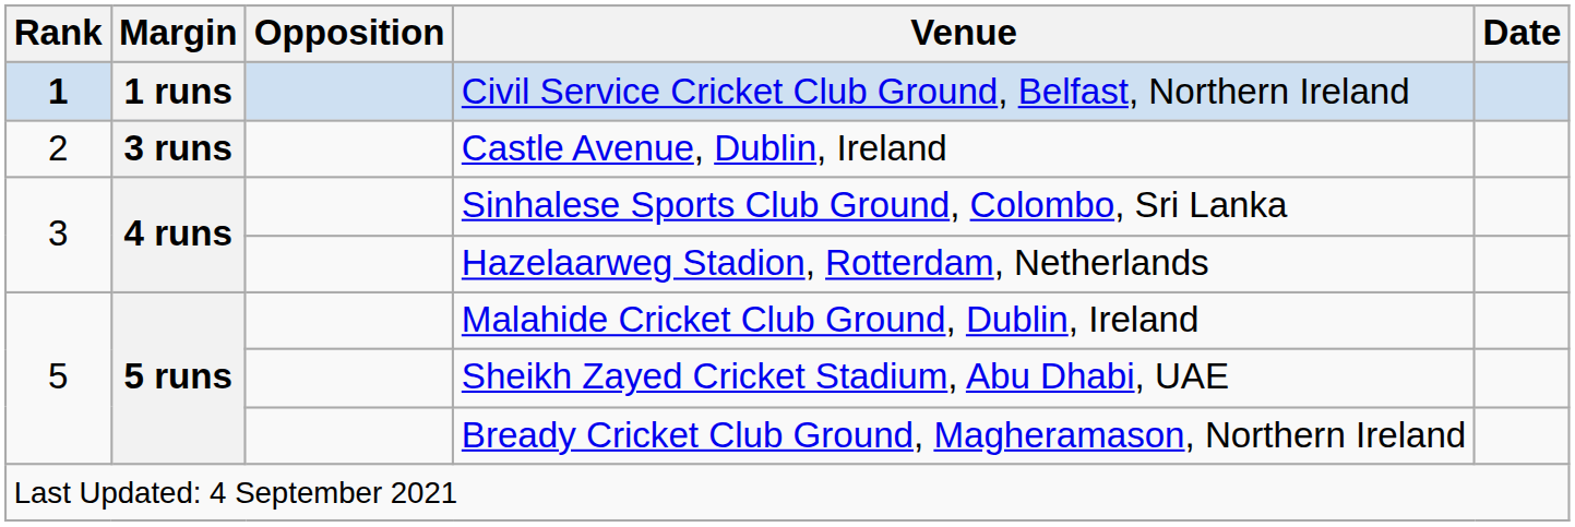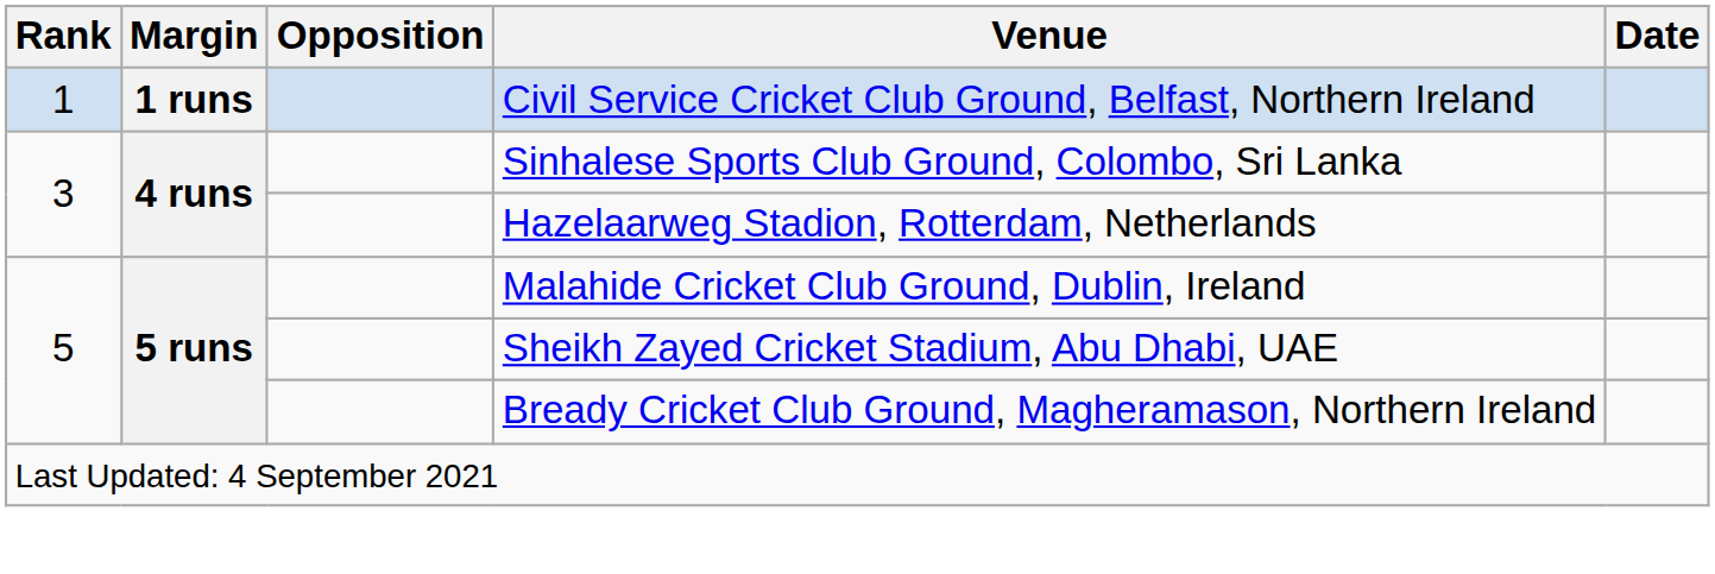Civil Service Cricket Club Ground, Belfast, Northern Ireland | Rank: bold -> normal
- row: 2 | 3 runs | Castle Avenue, Dublin, Ireland
